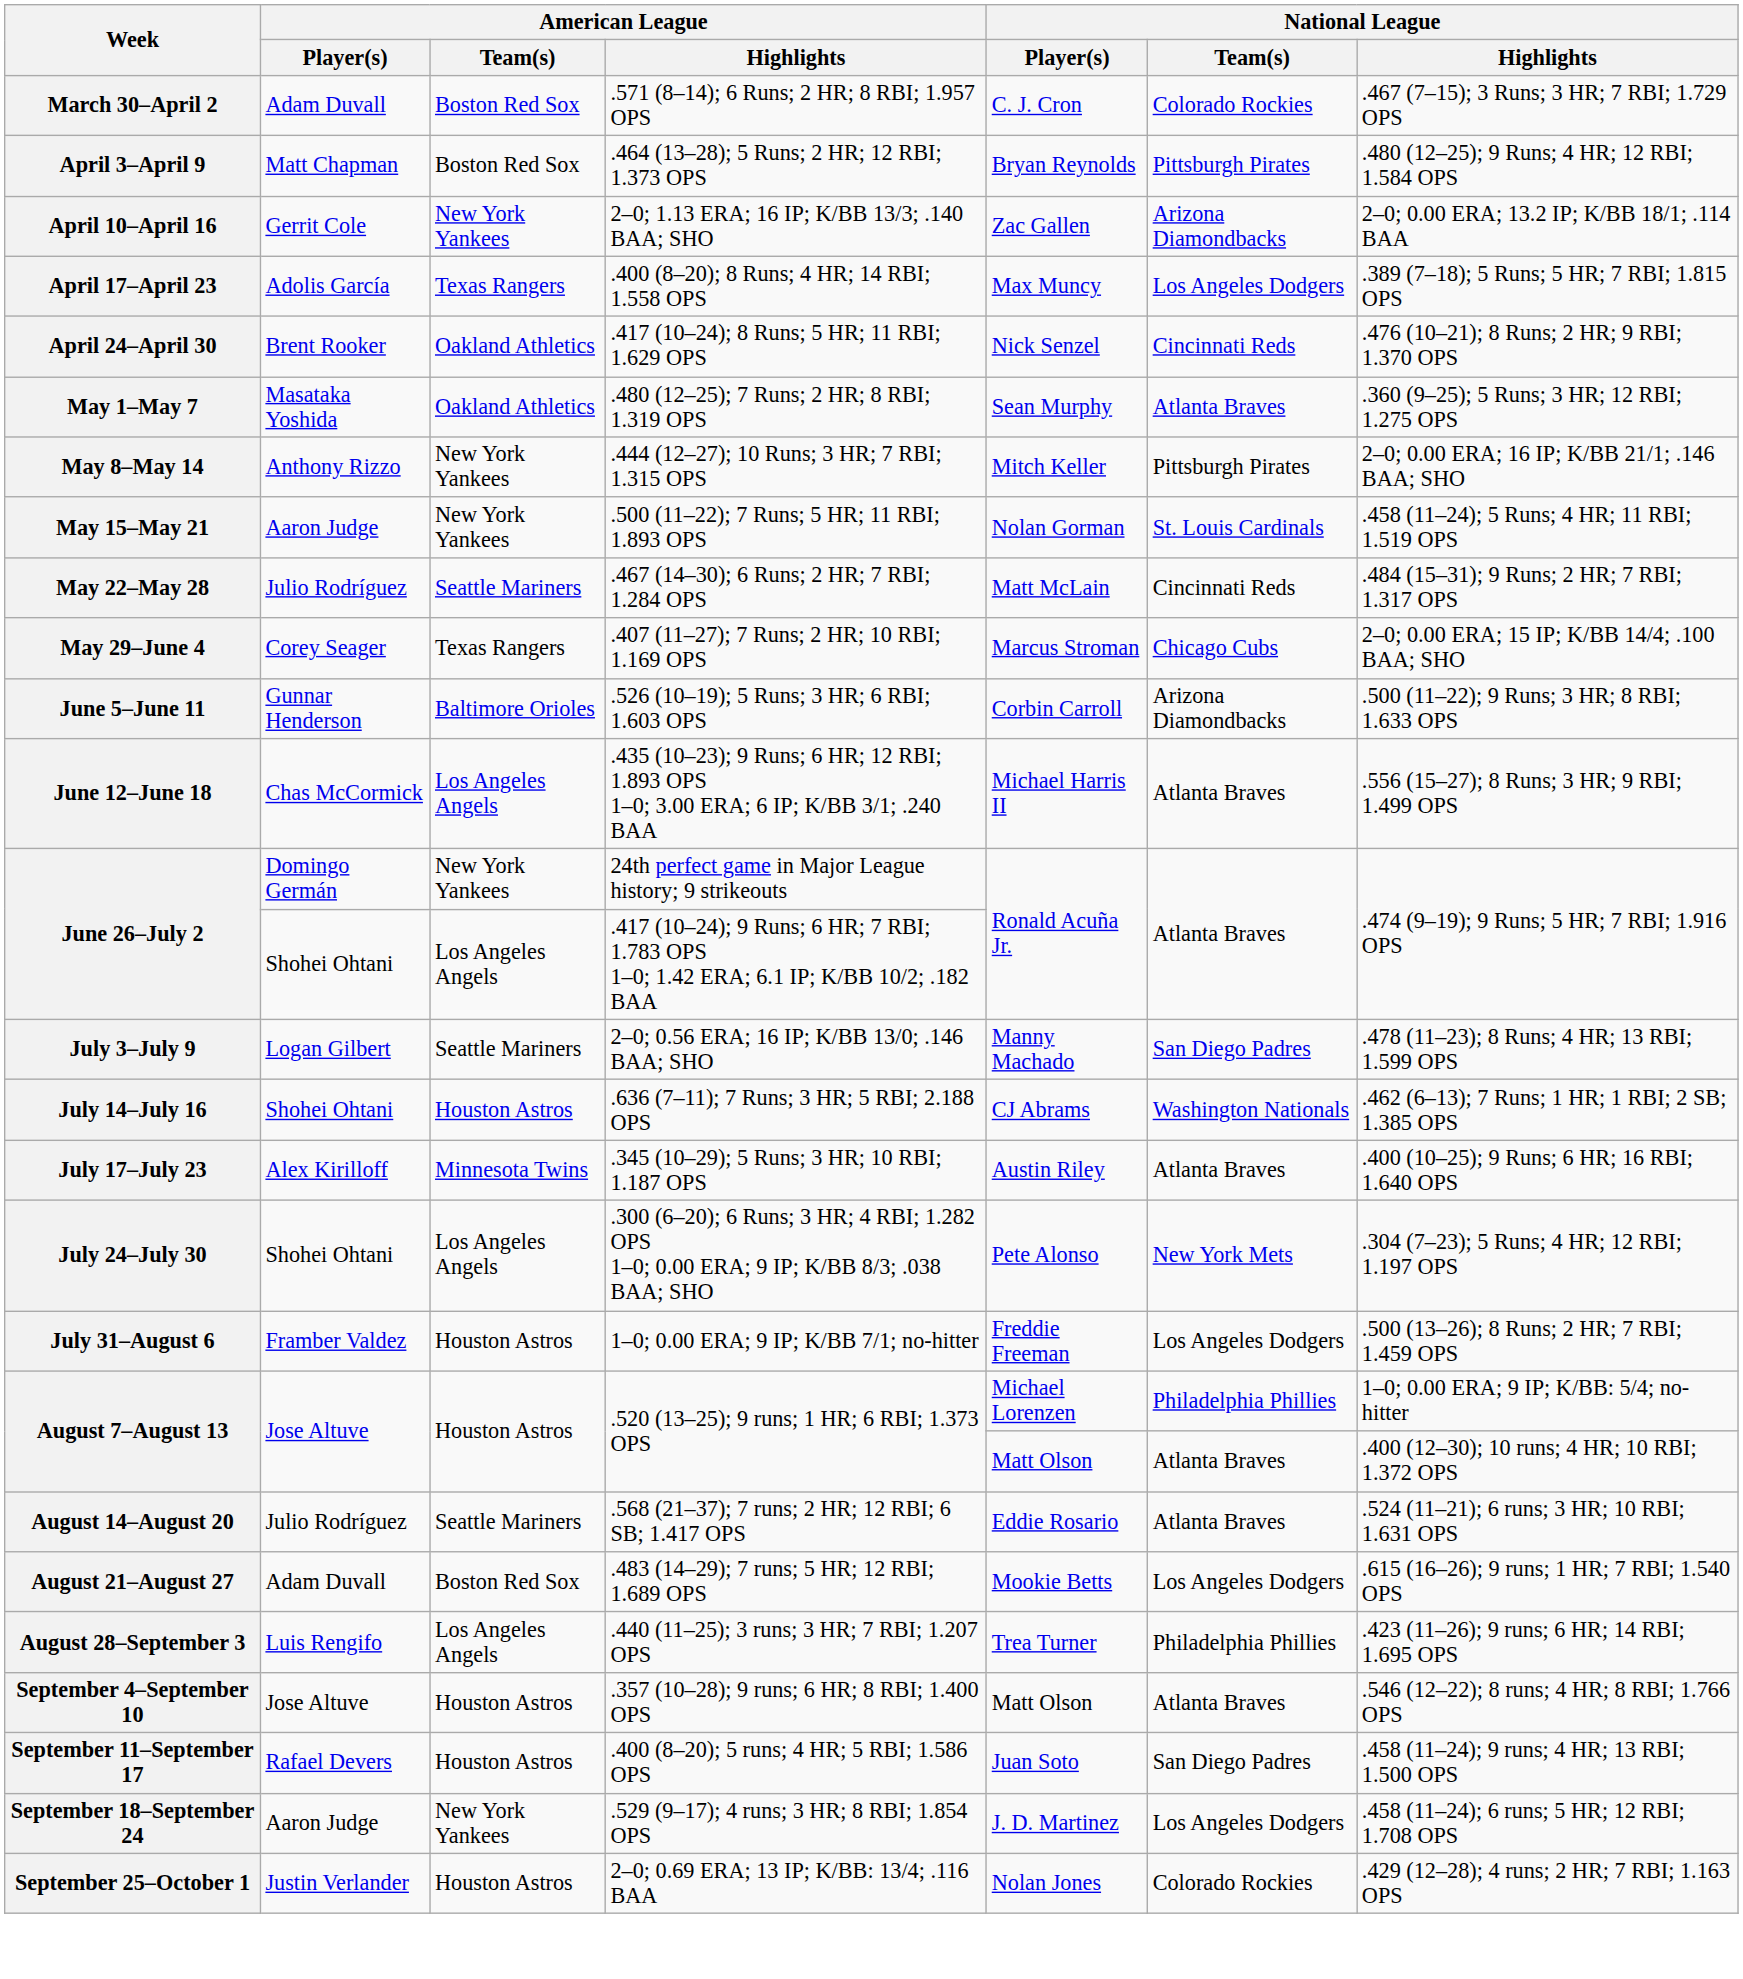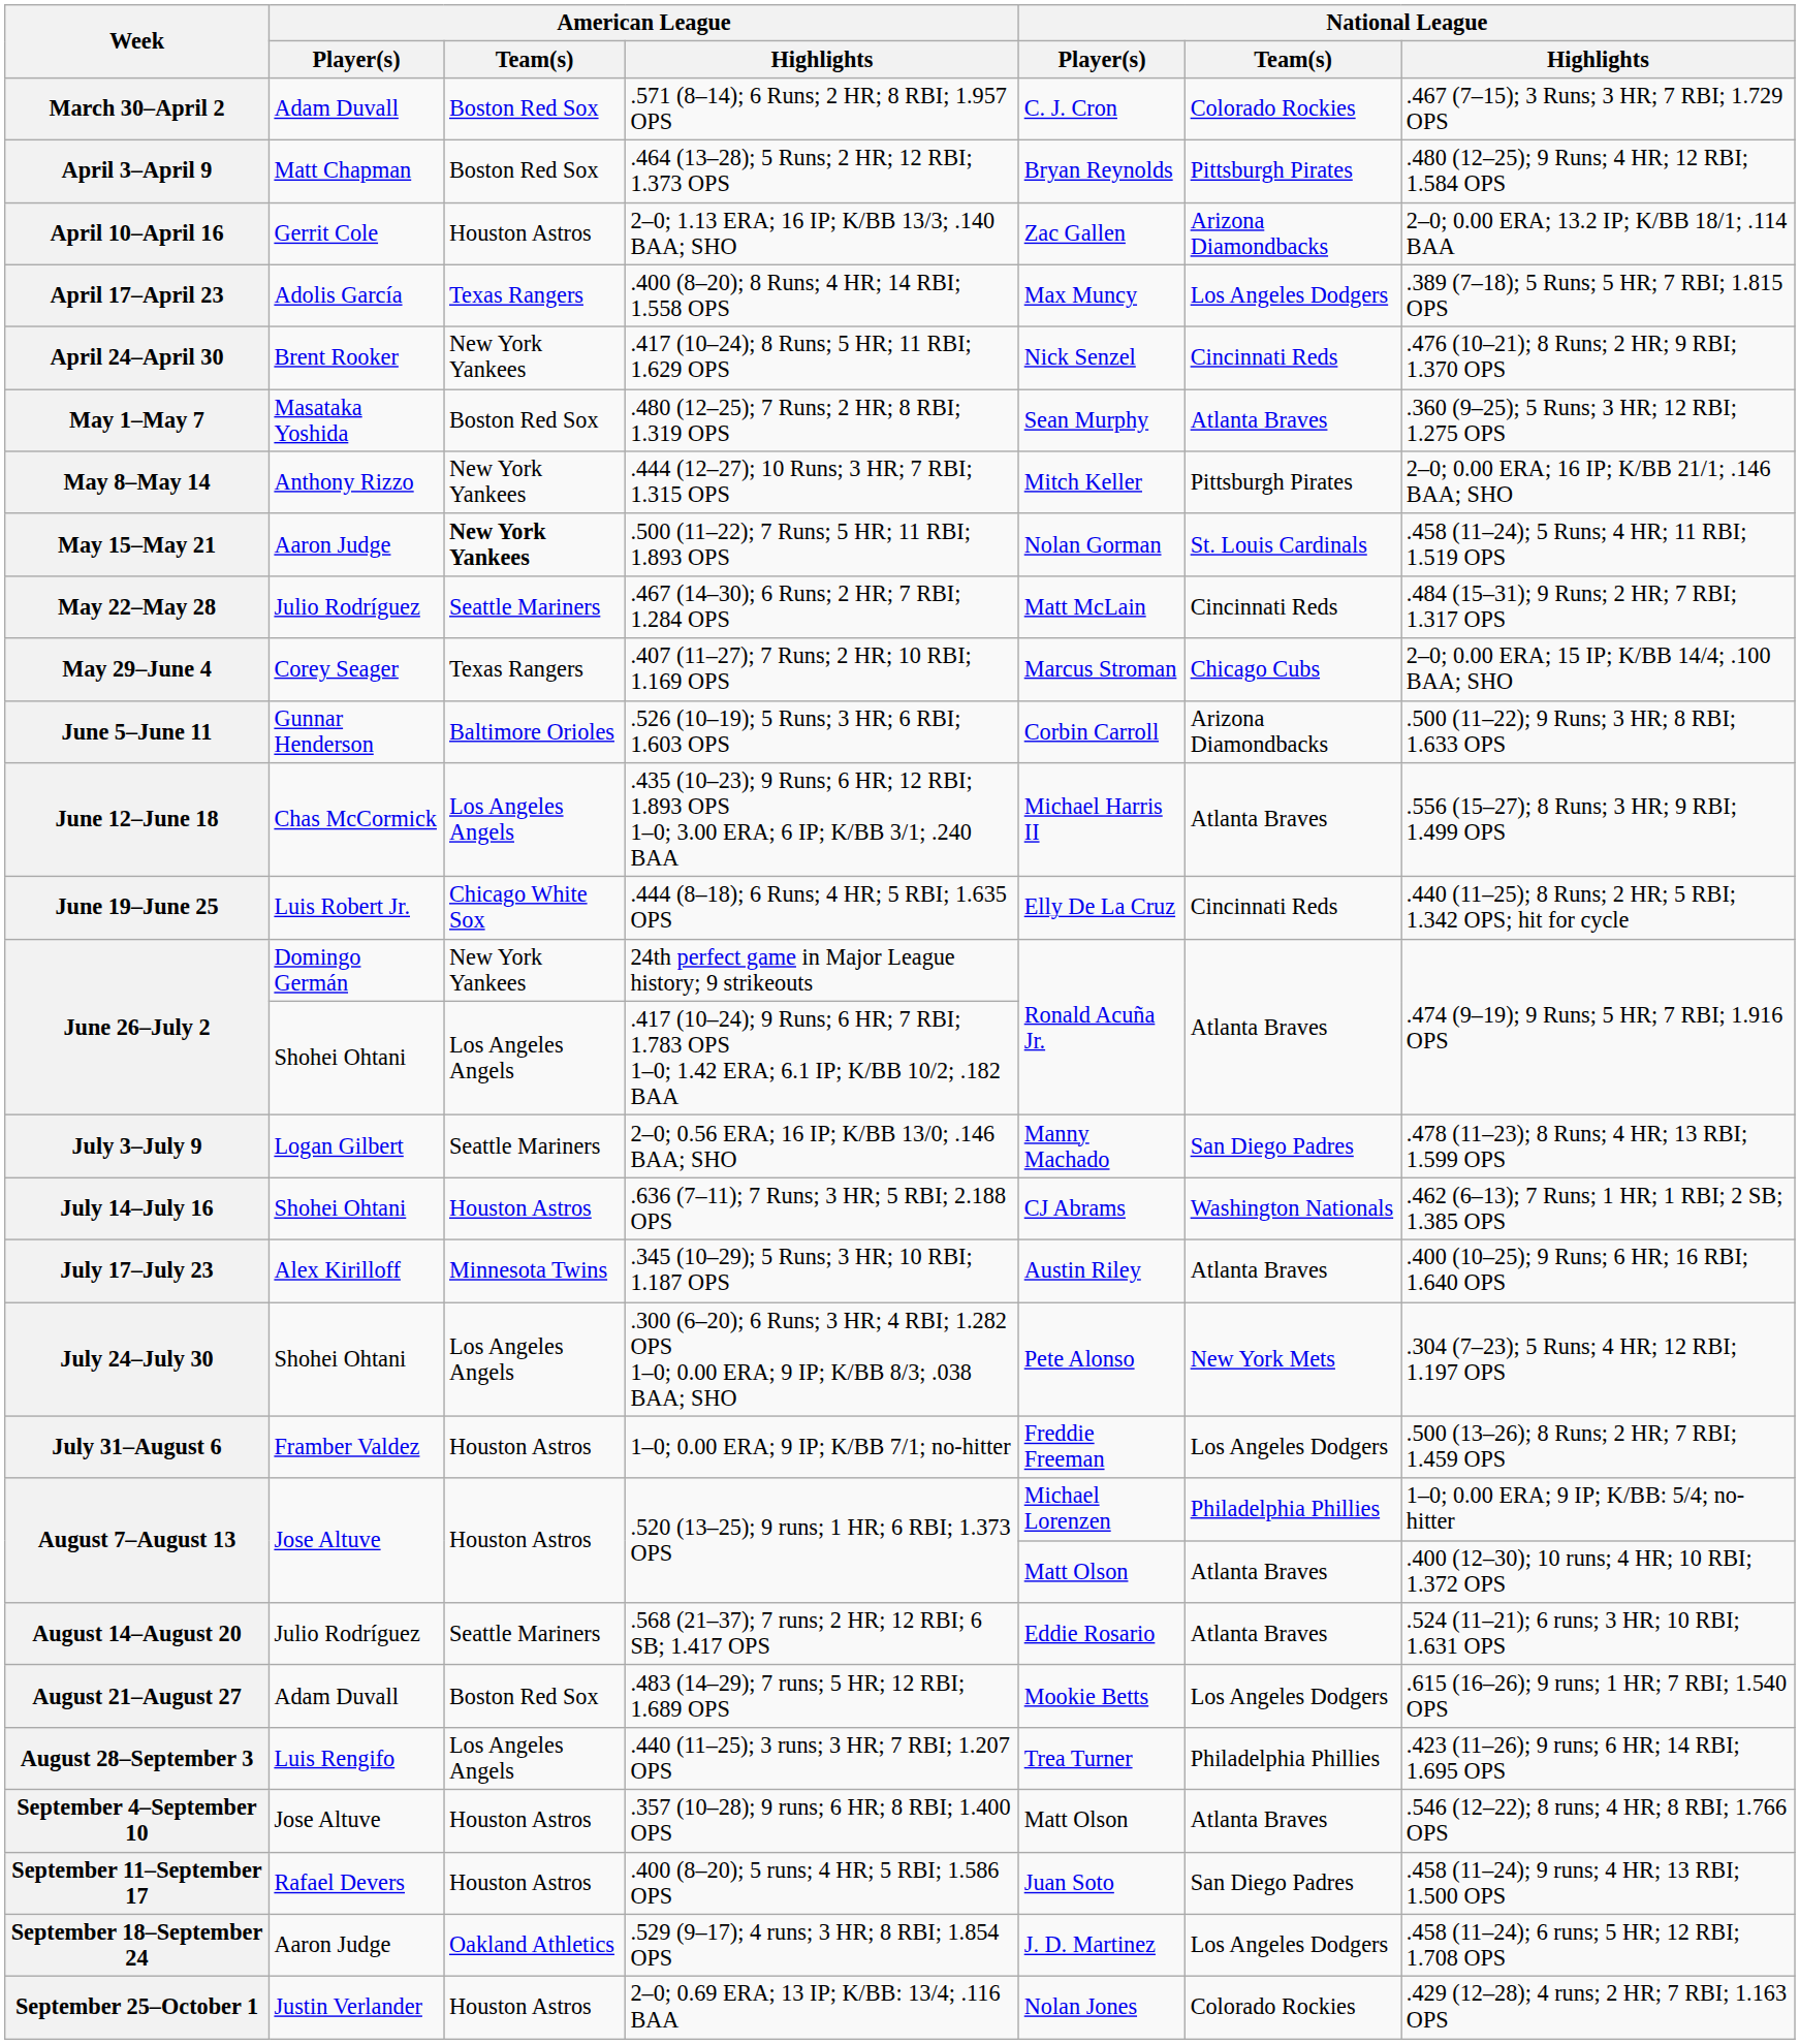April 10–April 16 | American League / Team(s): New York Yankees -> Houston Astros
April 24–April 30 | American League / Team(s): Oakland Athletics -> New York Yankees
May 1–May 7 | American League / Team(s): Oakland Athletics -> Boston Red Sox
May 15–May 21 | American League / Team(s): normal -> bold
+ row: June 19–June 25 | Luis Robert Jr. | Chicago White Sox | .444 (8–18); 6 Runs; 4 HR; 5 RBI; 1.635 OPS | Elly De La Cruz | Cincinnati Reds | .440 (11–25); 8 Runs; 2 HR; 5 RBI; 1.342 OPS; hit for cycle
September 18–September 24 | American League / Team(s): New York Yankees -> Oakland Athletics
